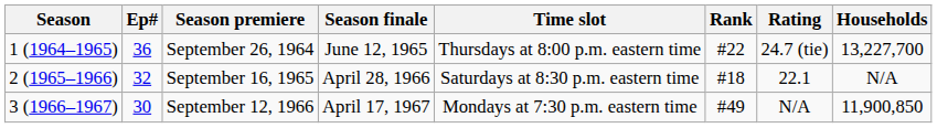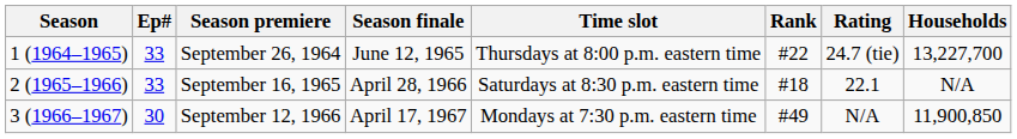September 26, 1964 | Ep#: 36 -> 33
September 16, 1965 | Ep#: 32 -> 33
